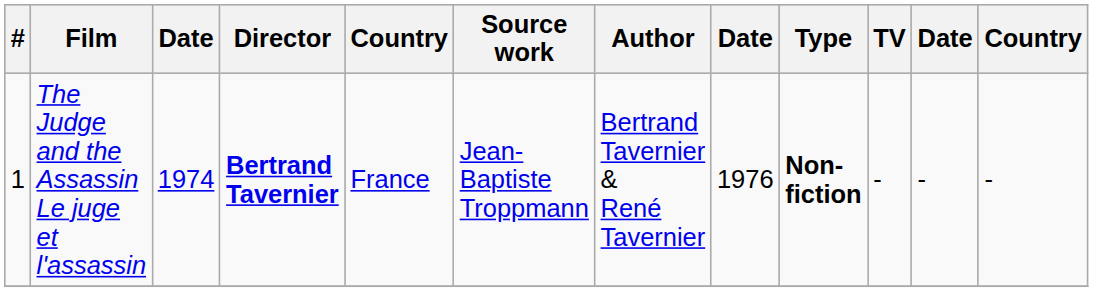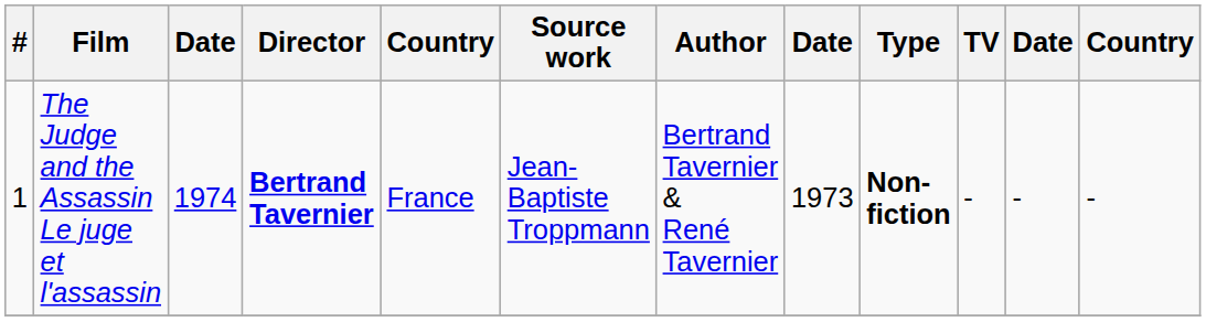The Judge and the Assassin Le juge et l'assassin | column 8: 1976 -> 1973
